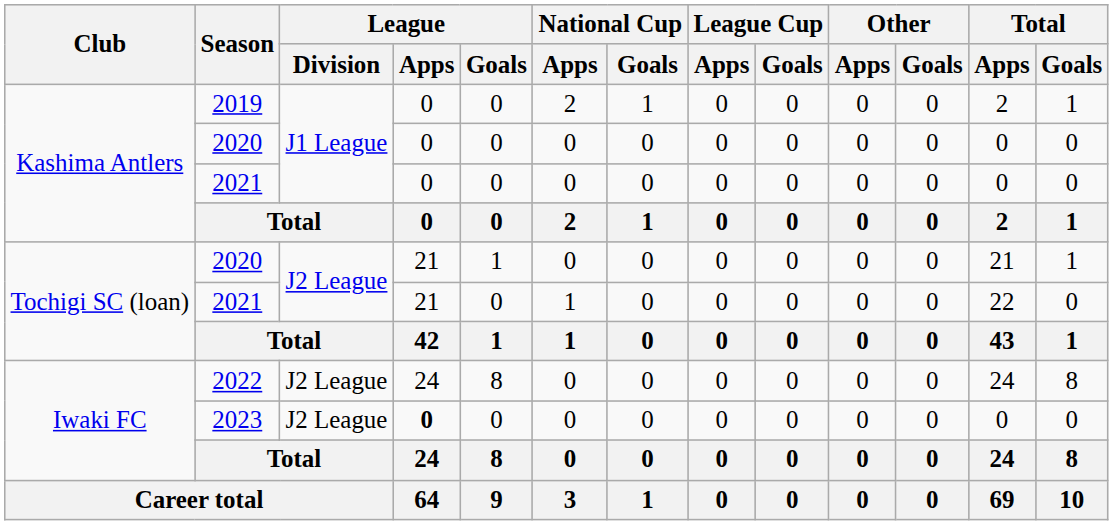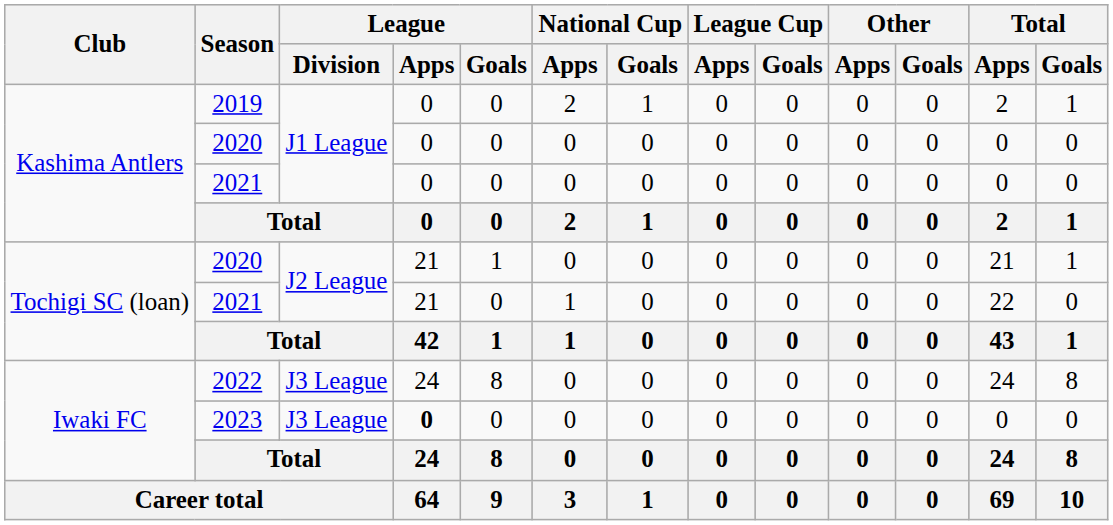2022 | League / Division: J2 League -> J3 League
2023 | League / Division: J2 League -> J3 League
